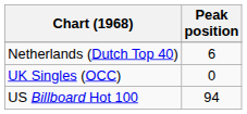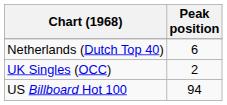UK Singles (OCC) | Peak position: 0 -> 2
